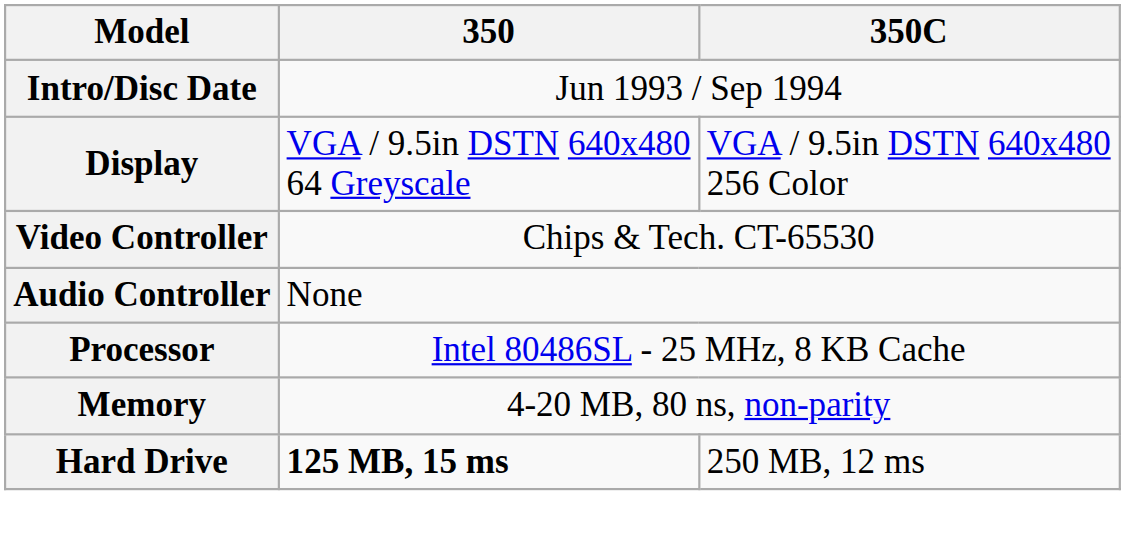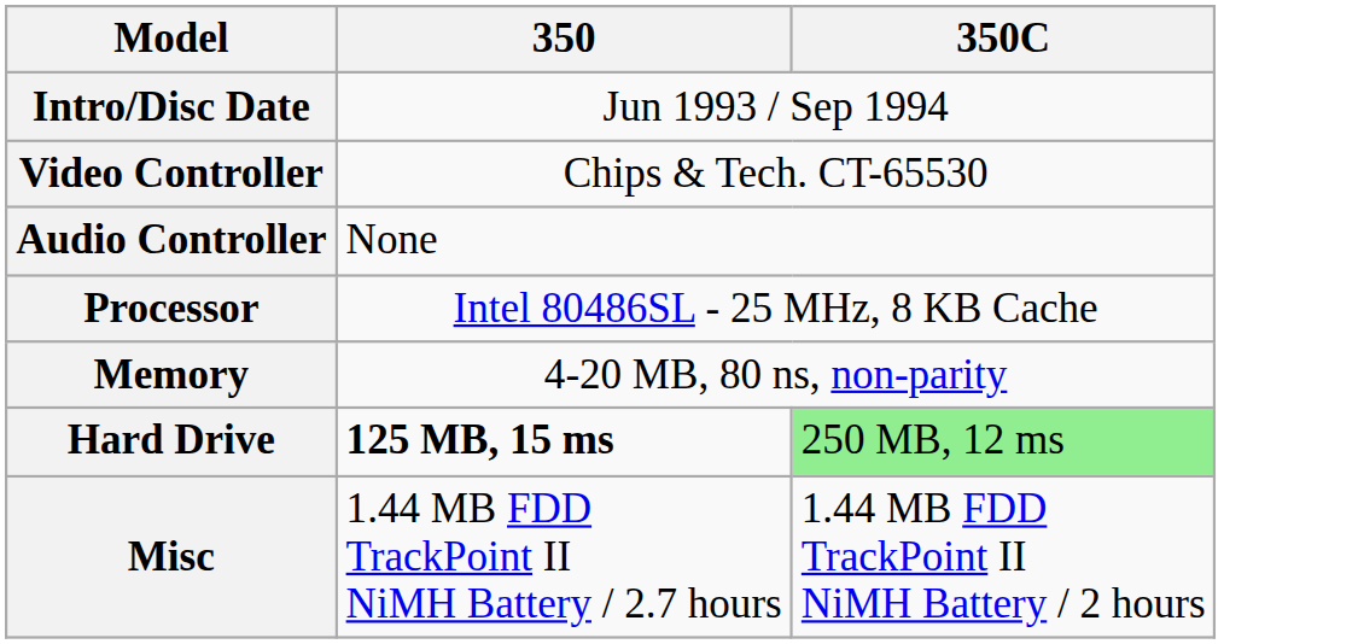- row: Display | VGA / 9.5in DSTN 640x480 64 Greyscale | VGA / 9.5in DSTN 640x480 256 Color
Hard Drive | 350C: no background -> lightgreen background
+ row: Misc | 1.44 MB FDD TrackPoint II NiMH Battery / 2.7 hours | 1.44 MB FDD TrackPoint II NiMH Battery / 2 hours
